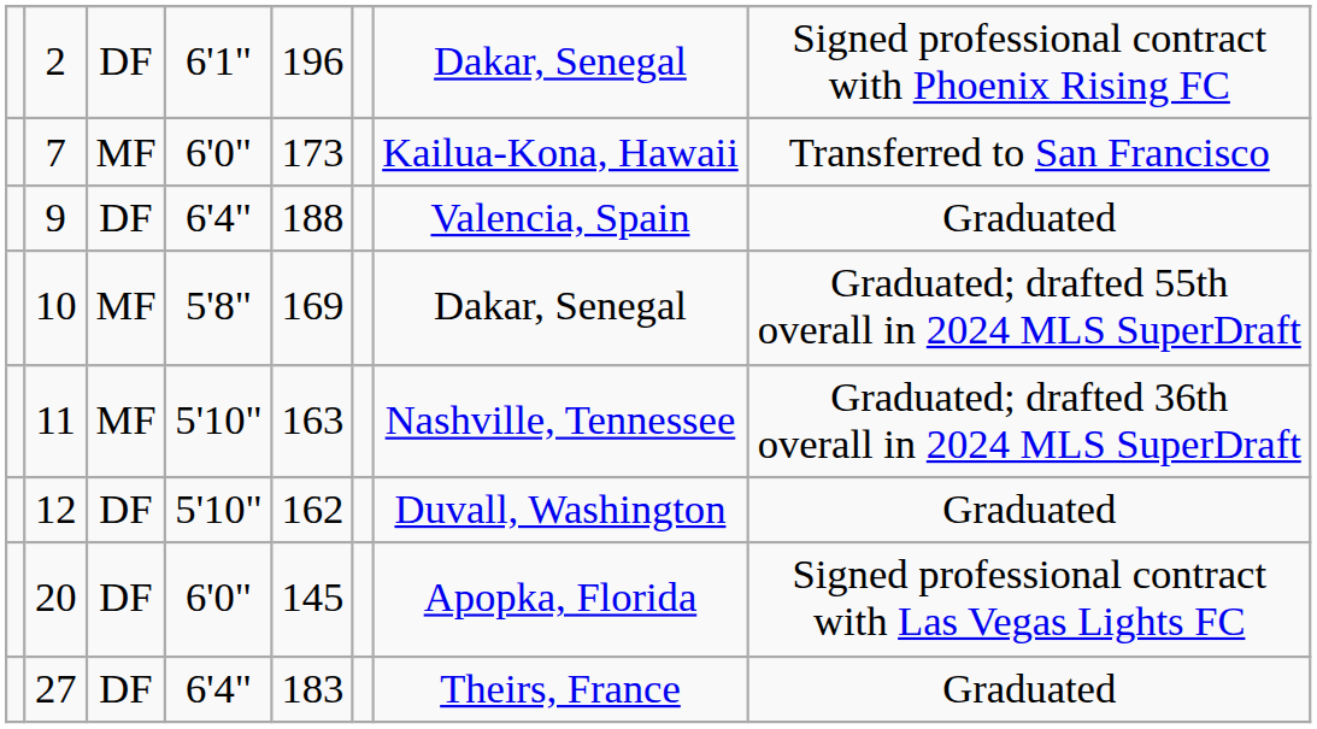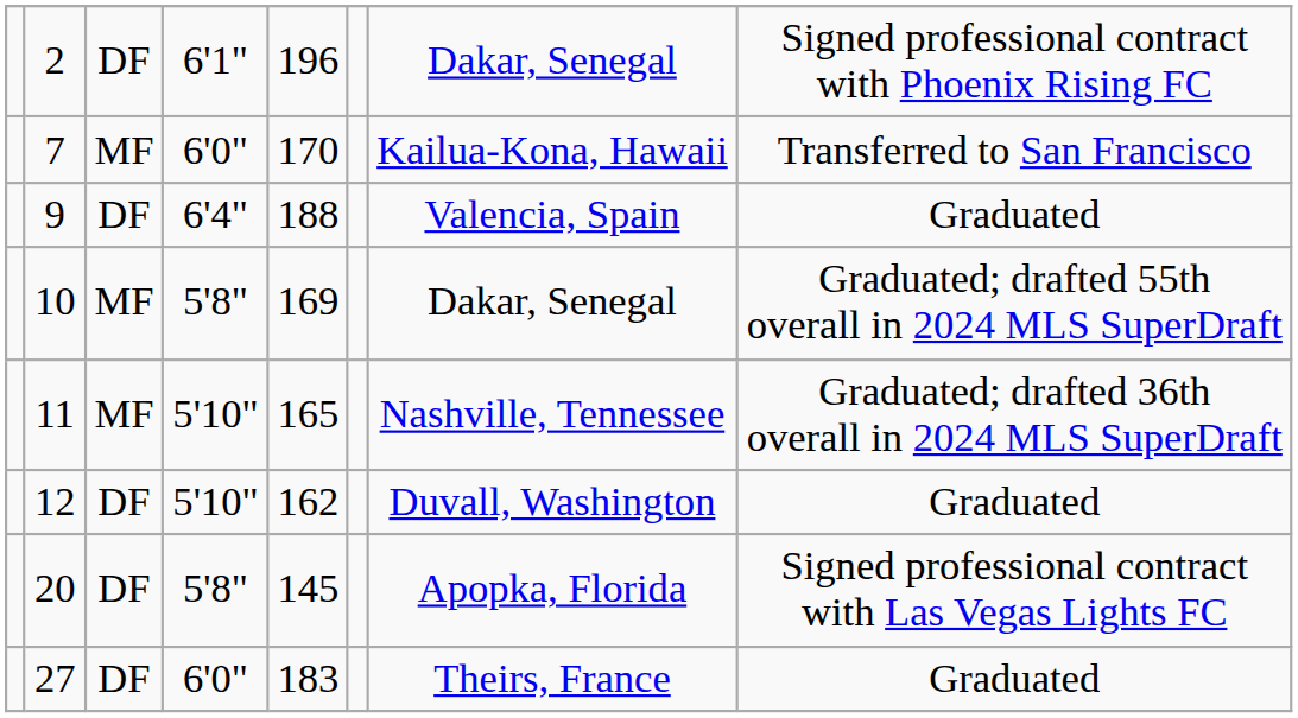7 | column 5: 173 -> 170
11 | column 5: 163 -> 165
20 | column 4: 6'0" -> 5'8"
27 | column 4: 6'4" -> 6'0"
